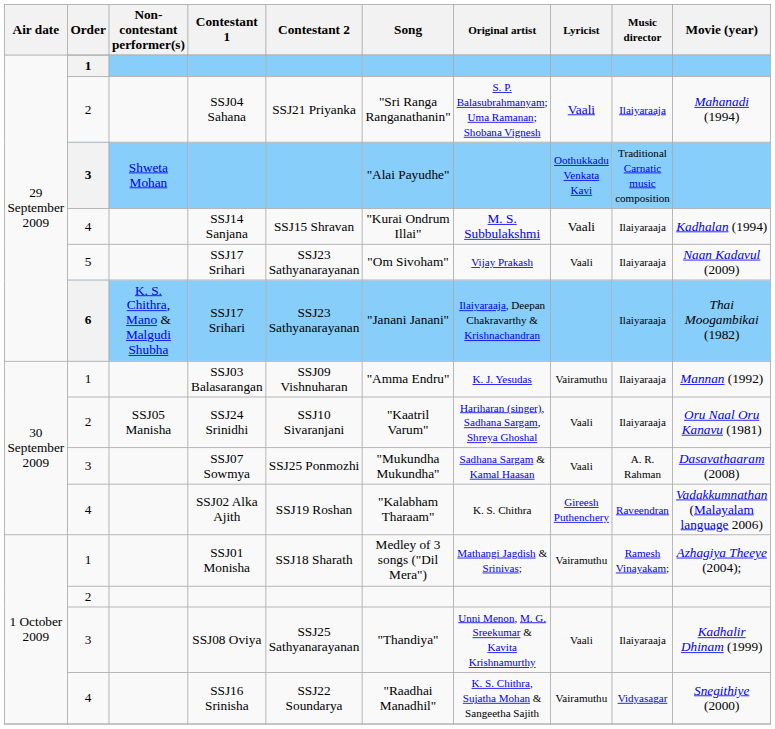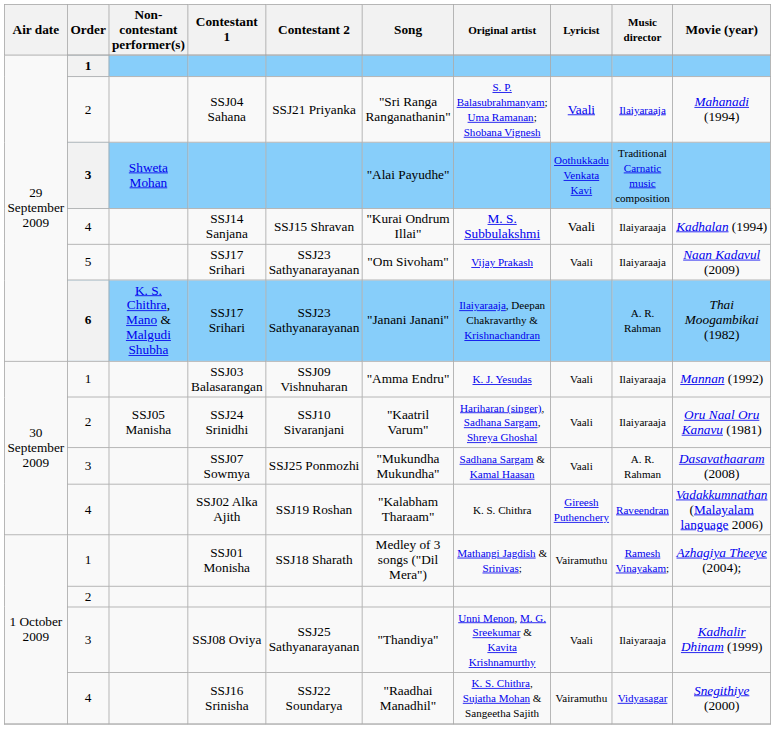6 / SSJ17 Srihari | Music director: Ilaiyaraaja -> A. R. Rahman
SSJ03 Balasarangan | Lyricist: Vairamuthu -> Vaali
